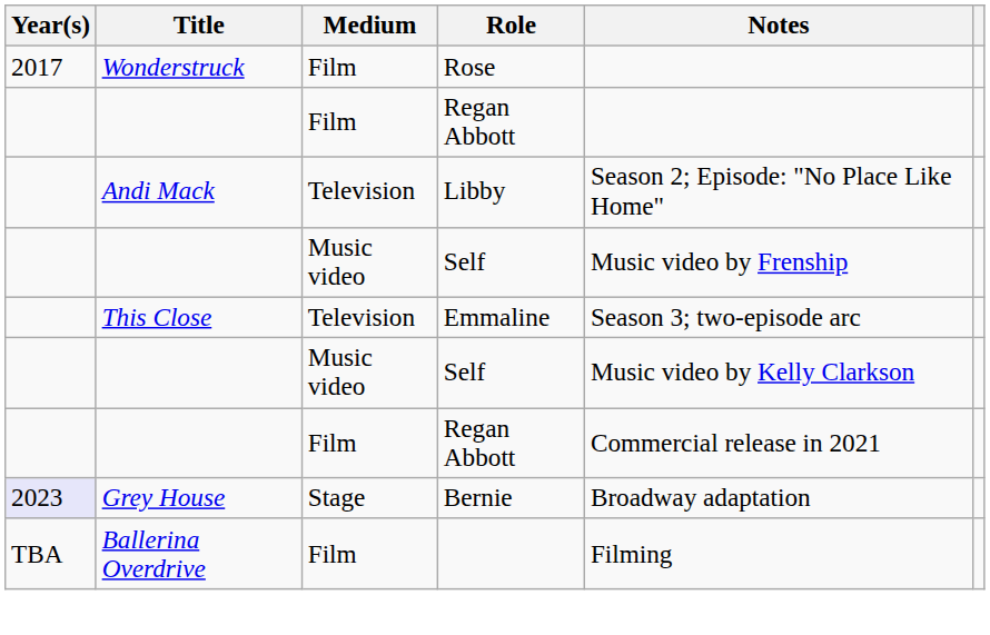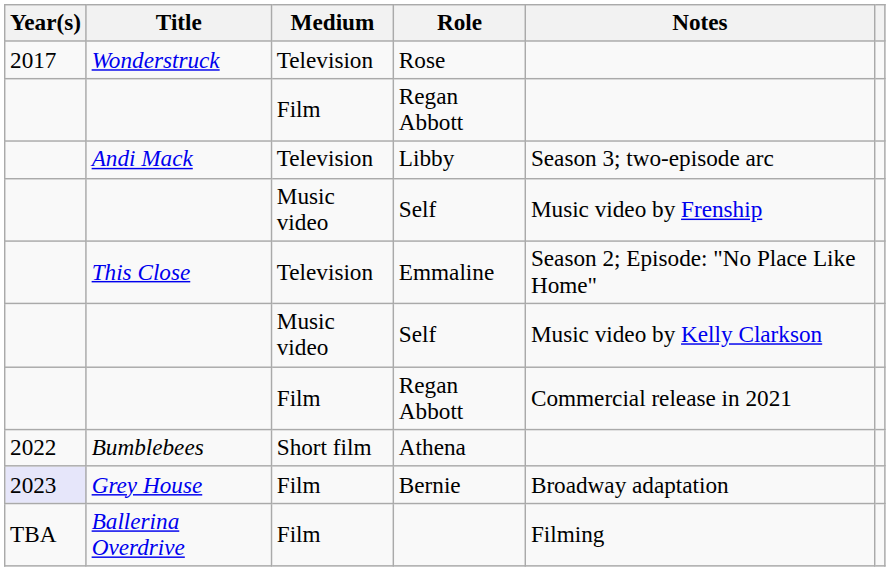Rose | Medium: Film -> Television
Libby | Notes: Season 2; Episode: "No Place Like Home" -> Season 3; two-episode arc
Emmaline | Notes: Season 3; two-episode arc -> Season 2; Episode: "No Place Like Home"
+ row: 2022 | Bumblebees | Short film | Athena
Bernie | Medium: Stage -> Film
